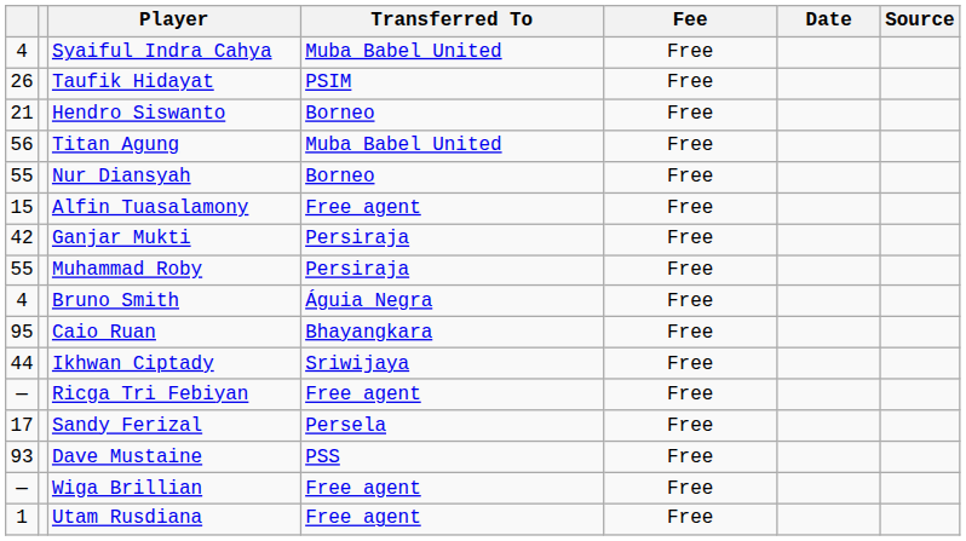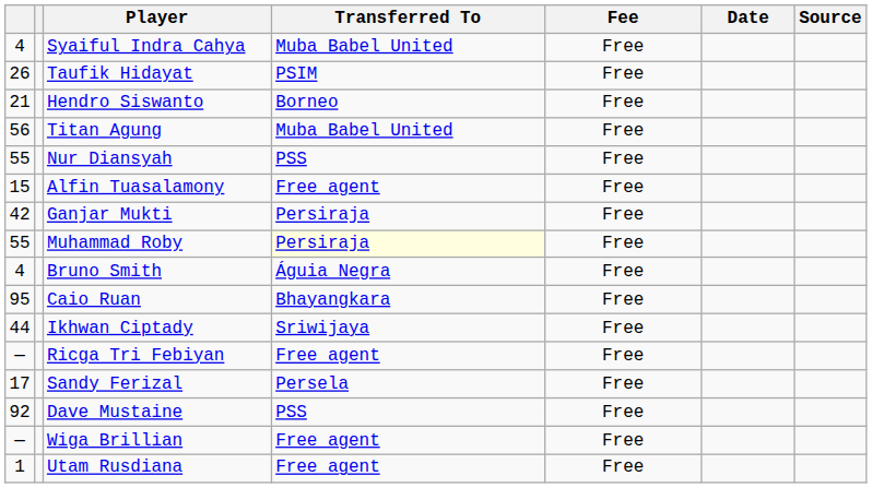Nur Diansyah | Transferred To: Borneo -> PSS
Muhammad Roby | Transferred To: no background -> lightyellow background
Dave Mustaine | column 1: 93 -> 92
